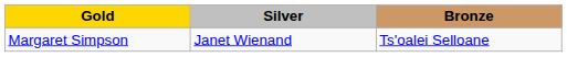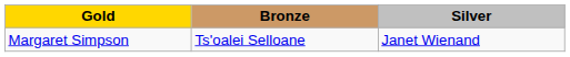columns swapped: Silver <-> Bronze
